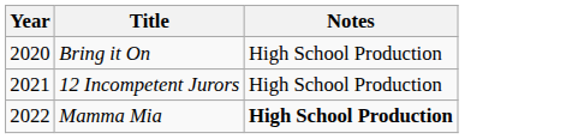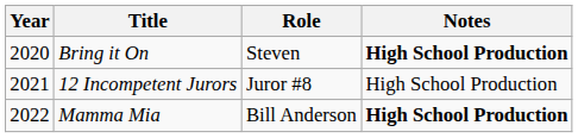+ column: Role | Steven | Juror #8 | Bill Anderson
Bring it On | Notes: normal -> bold
